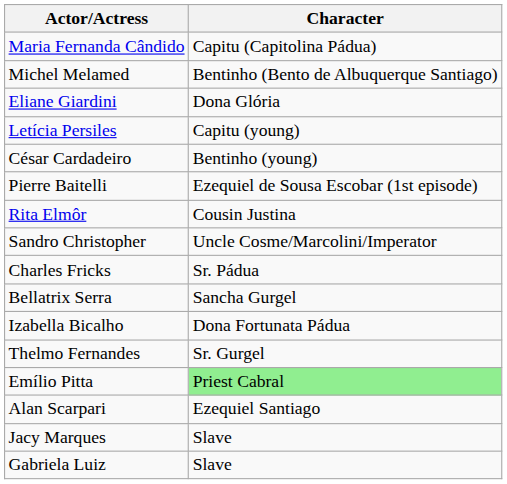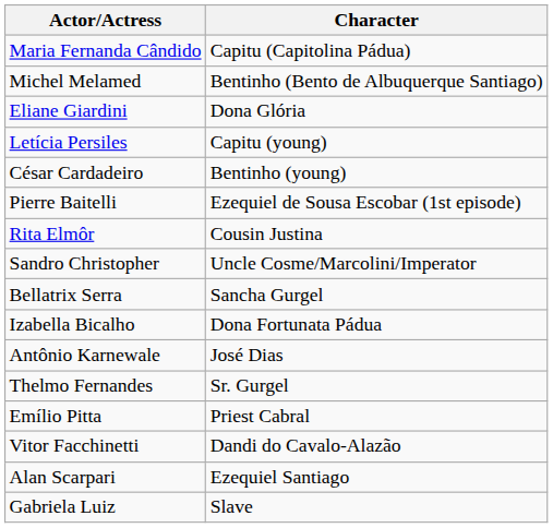- row: Charles Fricks | Sr. Pádua
+ row: Antônio Karnewale | José Dias
Emílio Pitta | Character: lightgreen background -> no background
+ row: Vitor Facchinetti | Dandi do Cavalo-Alazão
- row: Jacy Marques | Slave
